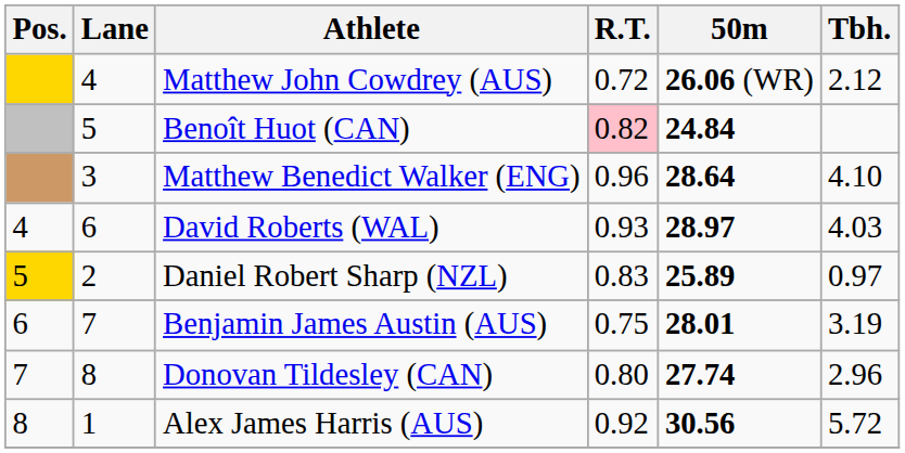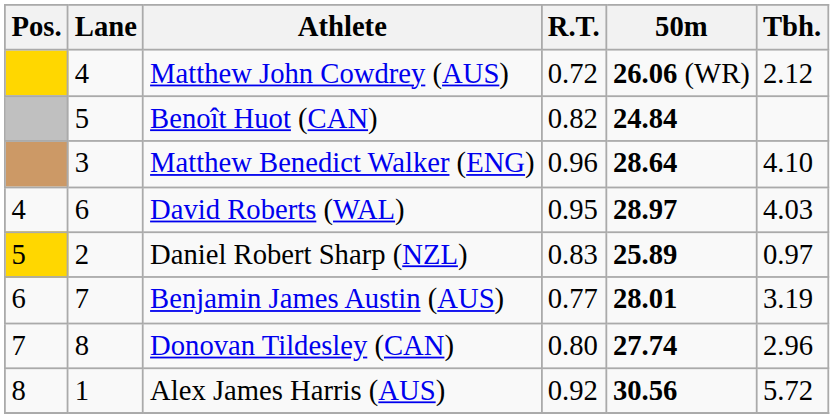Benoît Huot (CAN) | R.T.: pink background -> no background
David Roberts (WAL) | R.T.: 0.93 -> 0.95
Benjamin James Austin (AUS) | R.T.: 0.75 -> 0.77
